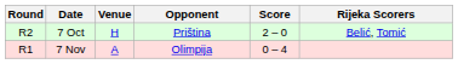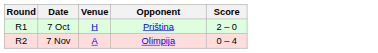- column: Rijeka Scorers | Belić, Tomić
7 Oct | Round: R2 -> R1
7 Nov | Round: R1 -> R2
